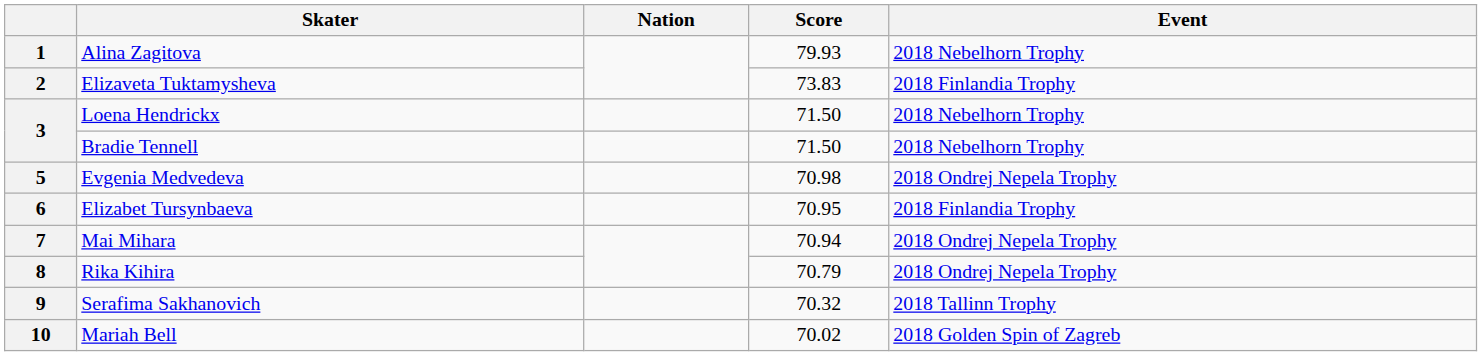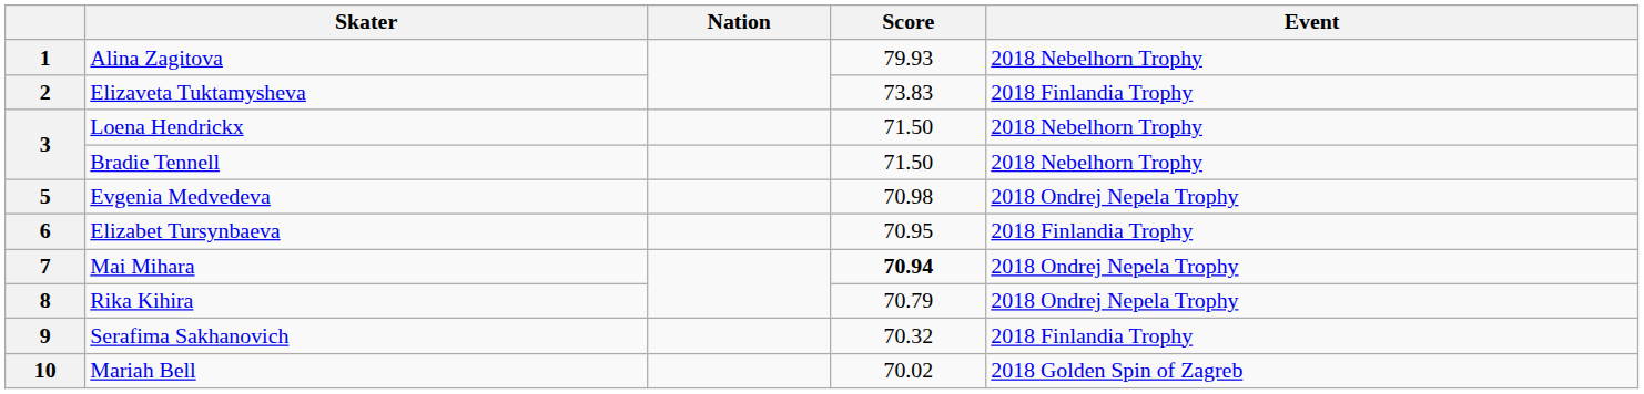7 | Score: normal -> bold
9 | Event: 2018 Tallinn Trophy -> 2018 Finlandia Trophy
